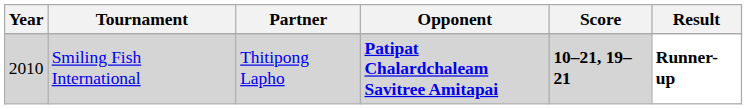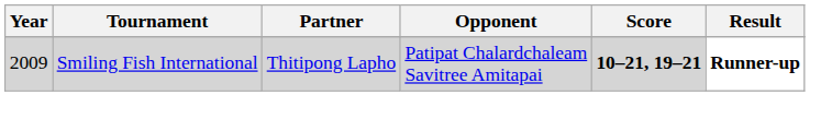Smiling Fish International | Year: 2010 -> 2009
Smiling Fish International | Opponent: bold -> normal
